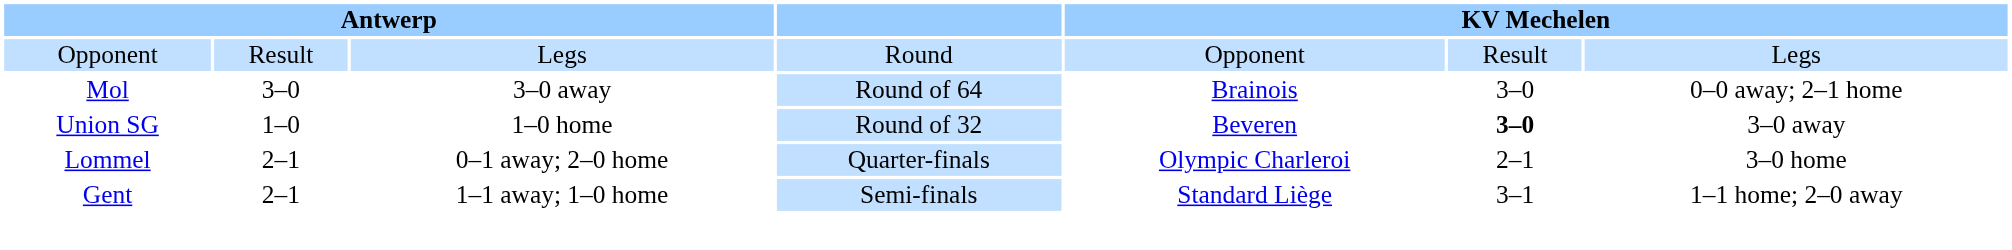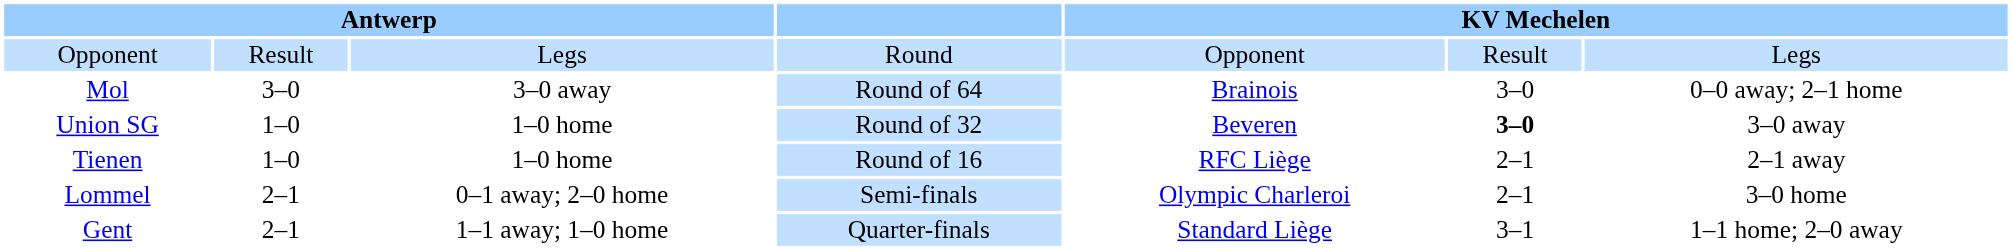+ row: Tienen | 1–0 | 1–0 home | Round of 16 | RFC Liège | 2–1 | 2–1 away
Lommel | column 4: Quarter-finals -> Semi-finals
Gent | column 4: Semi-finals -> Quarter-finals
